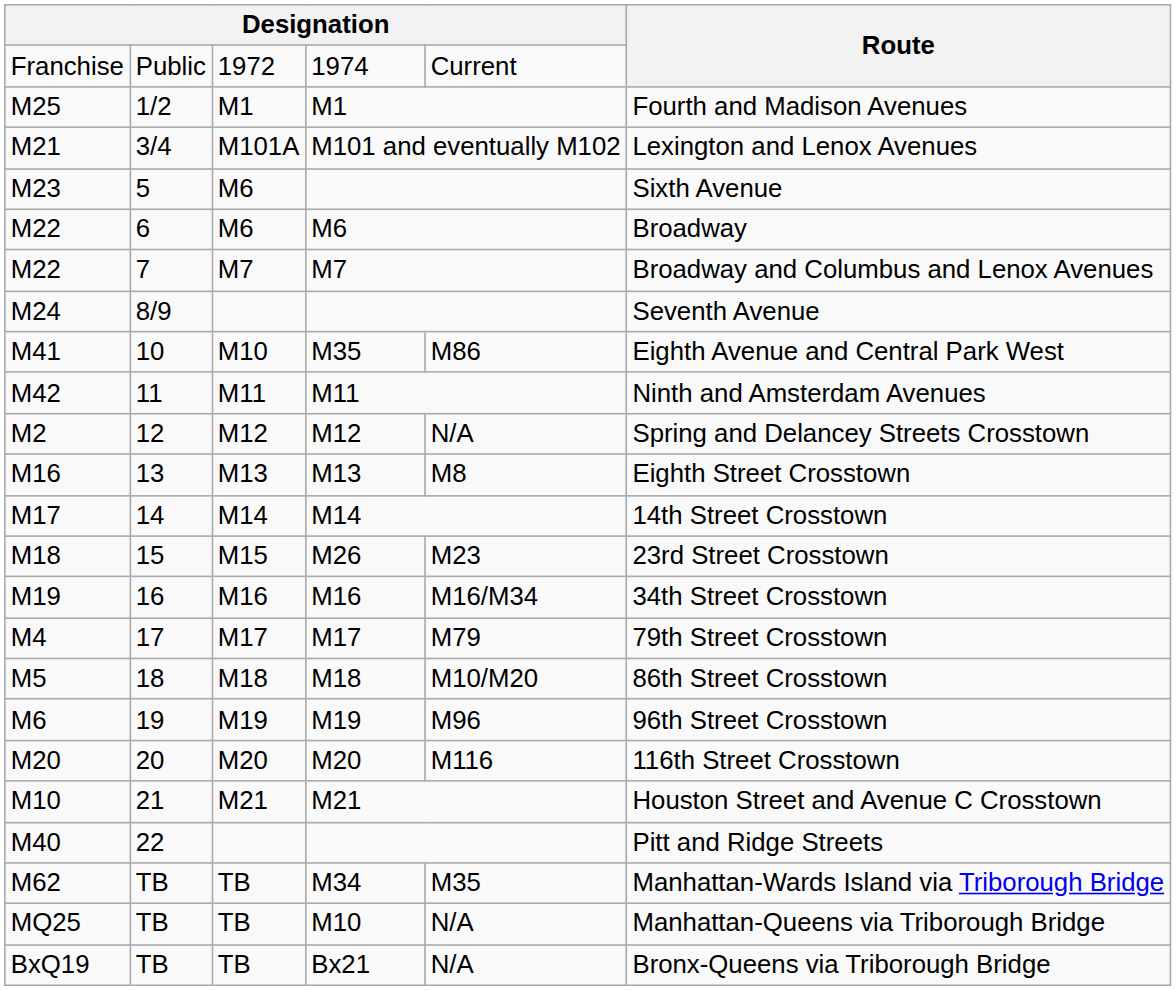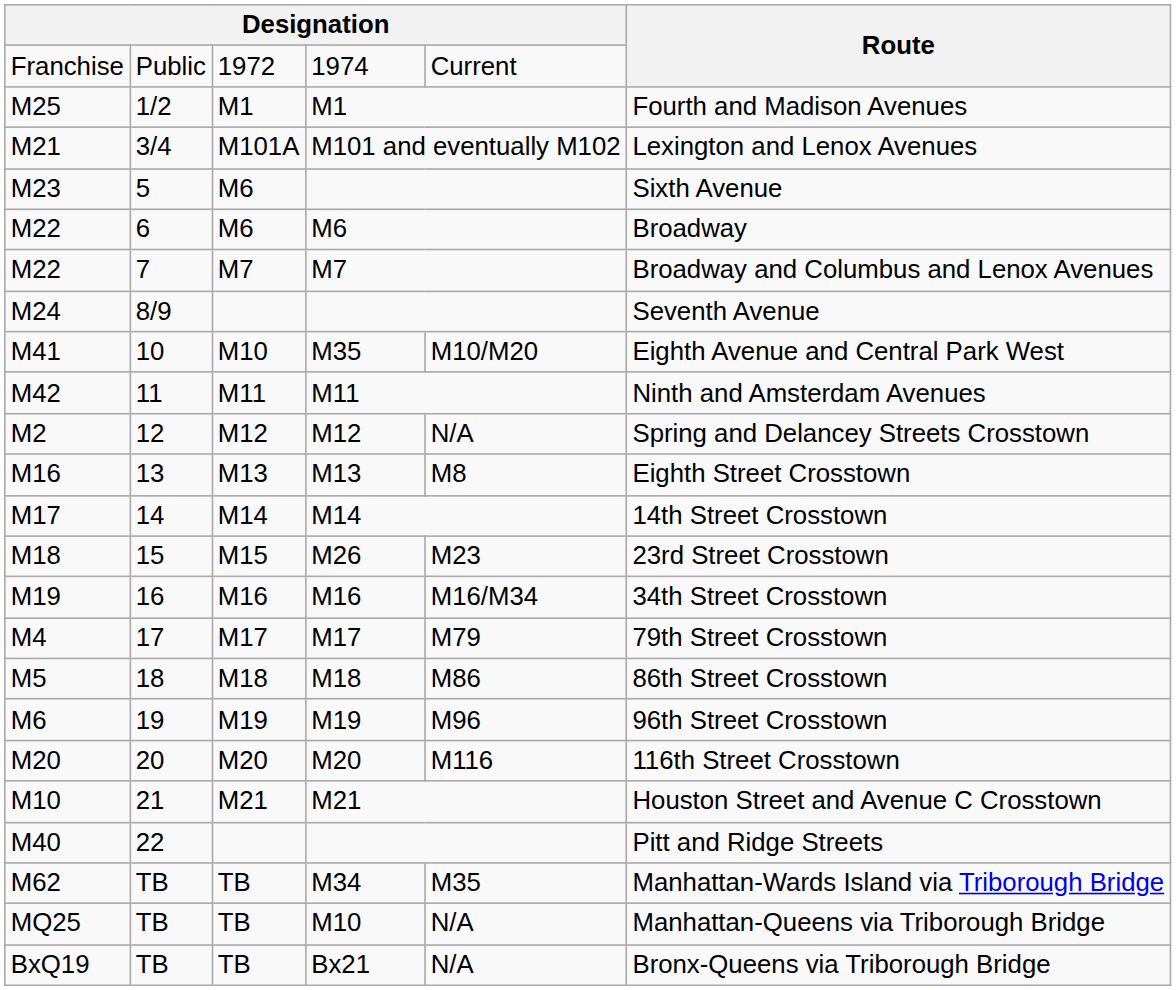M41 | column 5: M86 -> M10/M20
M5 | column 5: M10/M20 -> M86
